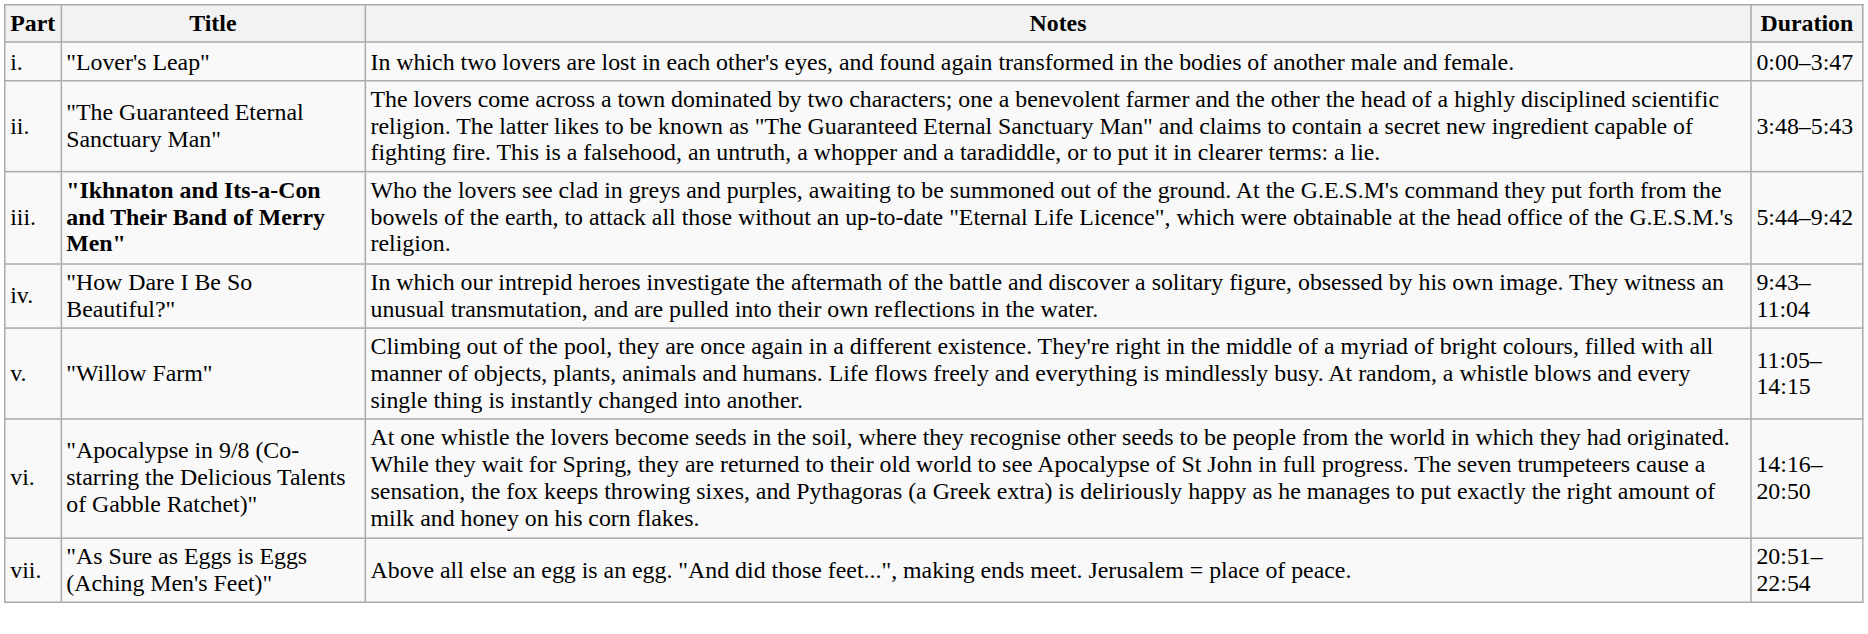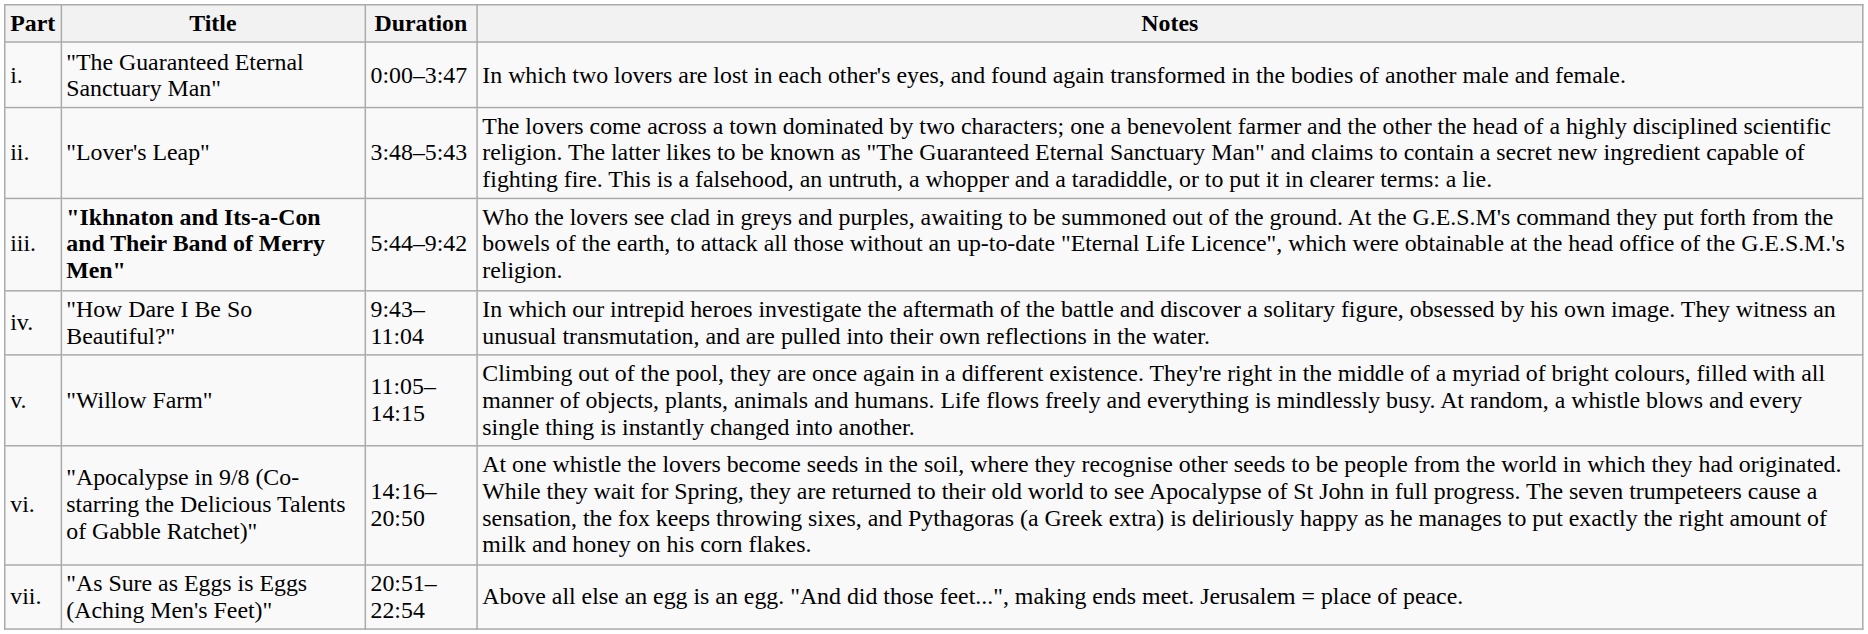columns swapped: Duration <-> Notes
i. | Title: "Lover's Leap" -> "The Guaranteed Eternal Sanctuary Man"
ii. | Title: "The Guaranteed Eternal Sanctuary Man" -> "Lover's Leap"
